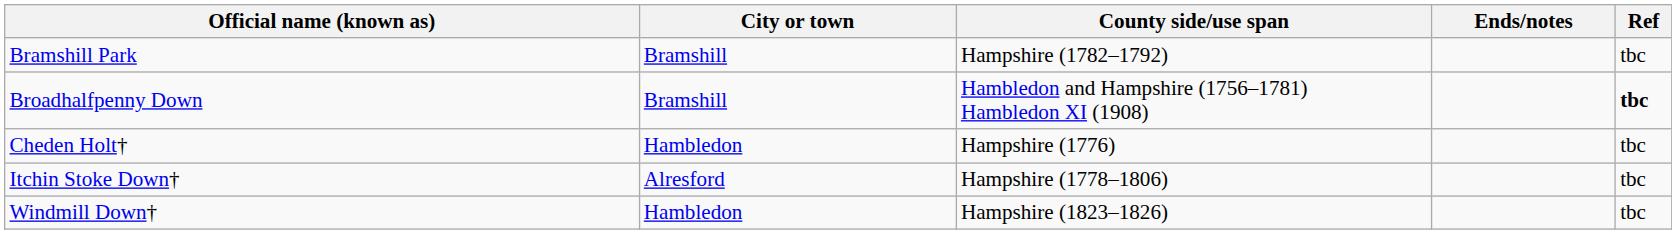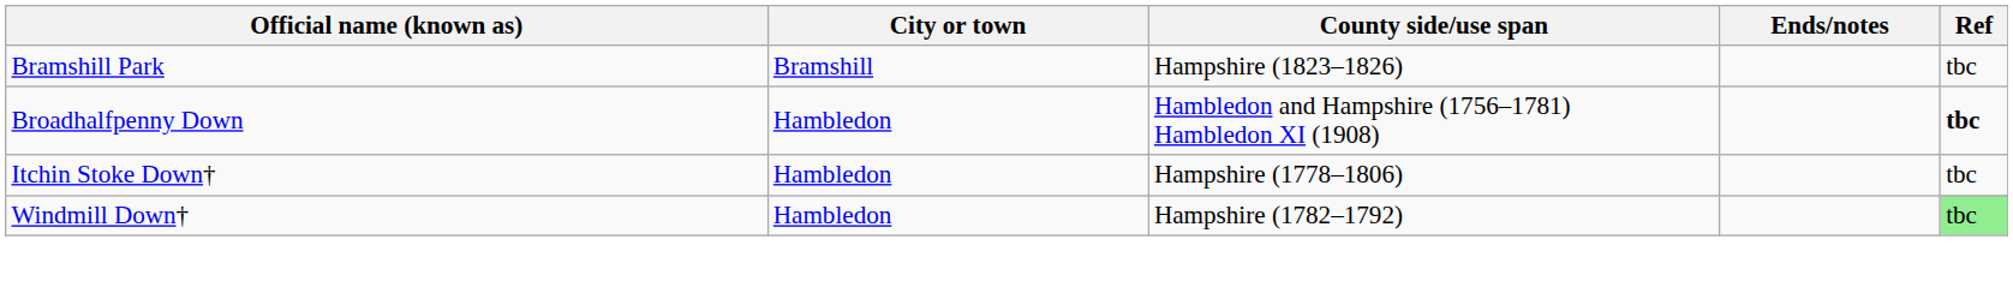Bramshill Park | County side/use span: Hampshire (1782–1792) -> Hampshire (1823–1826)
Broadhalfpenny Down | City or town: Bramshill -> Hambledon
- row: Cheden Holt† | Hambledon | Hampshire (1776) | tbc
Itchin Stoke Down† | City or town: Alresford -> Hambledon
Windmill Down† | County side/use span: Hampshire (1823–1826) -> Hampshire (1782–1792)
Windmill Down† | Ref: no background -> lightgreen background
